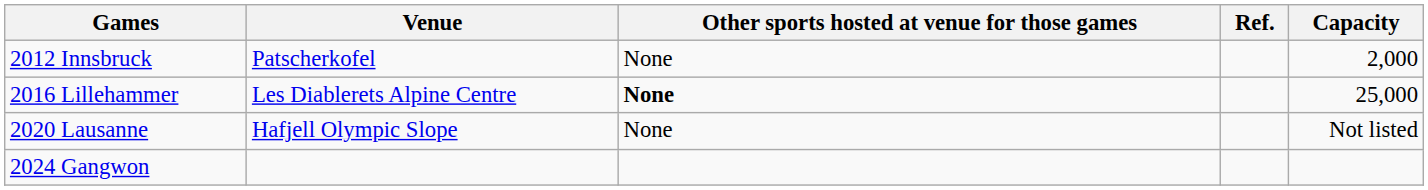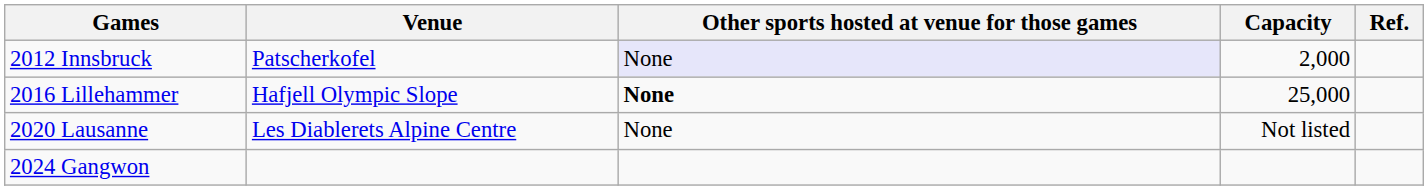columns swapped: Capacity <-> Ref.
2012 Innsbruck | Other sports hosted at venue for those games: no background -> lavender background
2016 Lillehammer | Venue: Les Diablerets Alpine Centre -> Hafjell Olympic Slope
2020 Lausanne | Venue: Hafjell Olympic Slope -> Les Diablerets Alpine Centre
